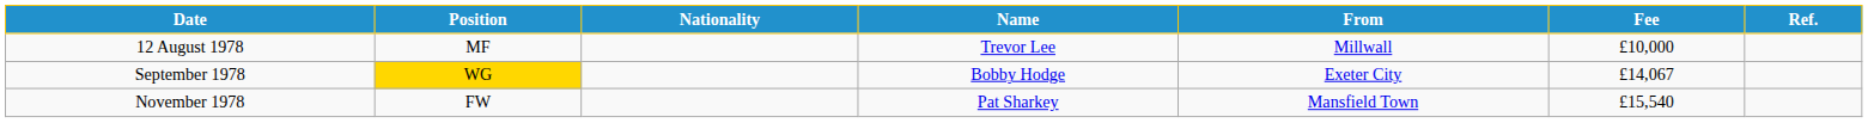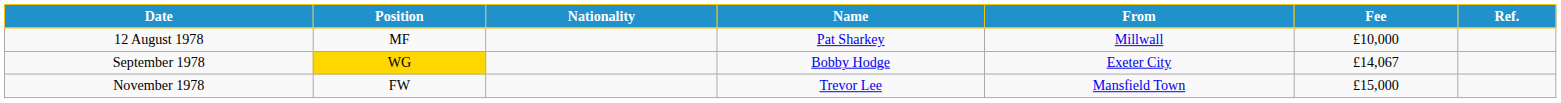12 August 1978 | Name: Trevor Lee -> Pat Sharkey
November 1978 | Name: Pat Sharkey -> Trevor Lee
November 1978 | Fee: £15,540 -> £15,000
